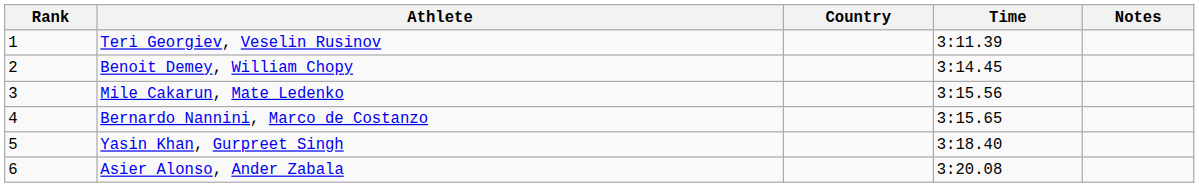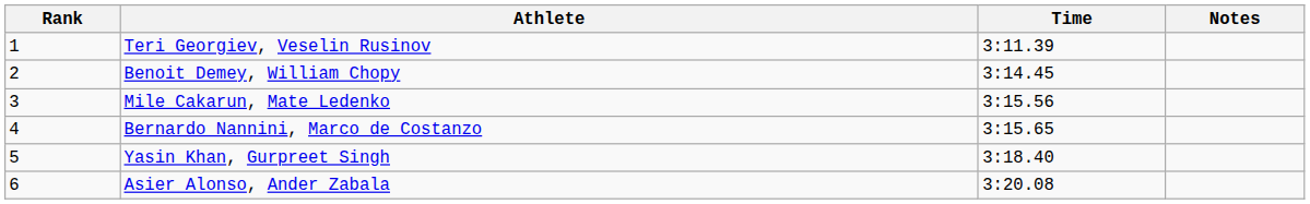- column: Country
